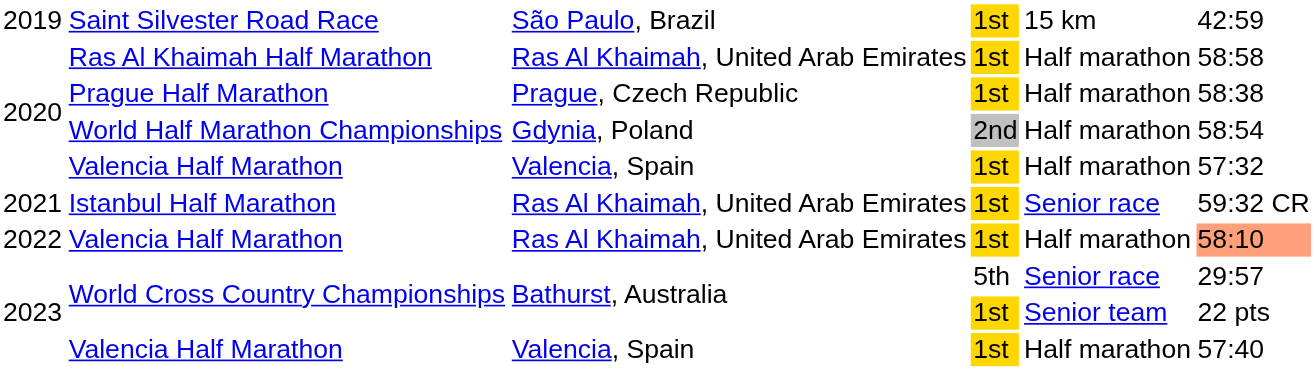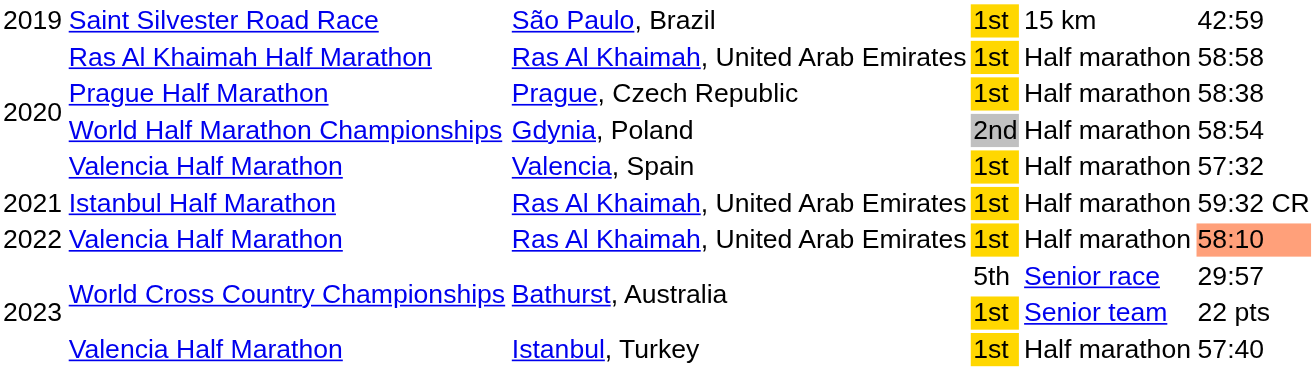Istanbul Half Marathon | column 5: Senior race -> Half marathon
2023 / Valencia Half Marathon | column 3: Valencia, Spain -> Istanbul, Turkey
